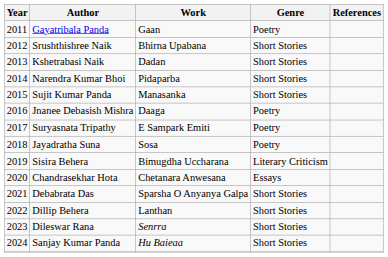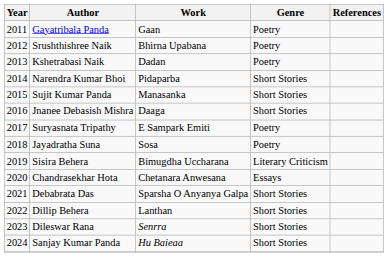Srushthishree Naik | Genre: Short Stories -> Poetry
Kshetrabasi Naik | Genre: Short Stories -> Poetry
Jnanee Debasish Mishra | Genre: Poetry -> Short Stories
